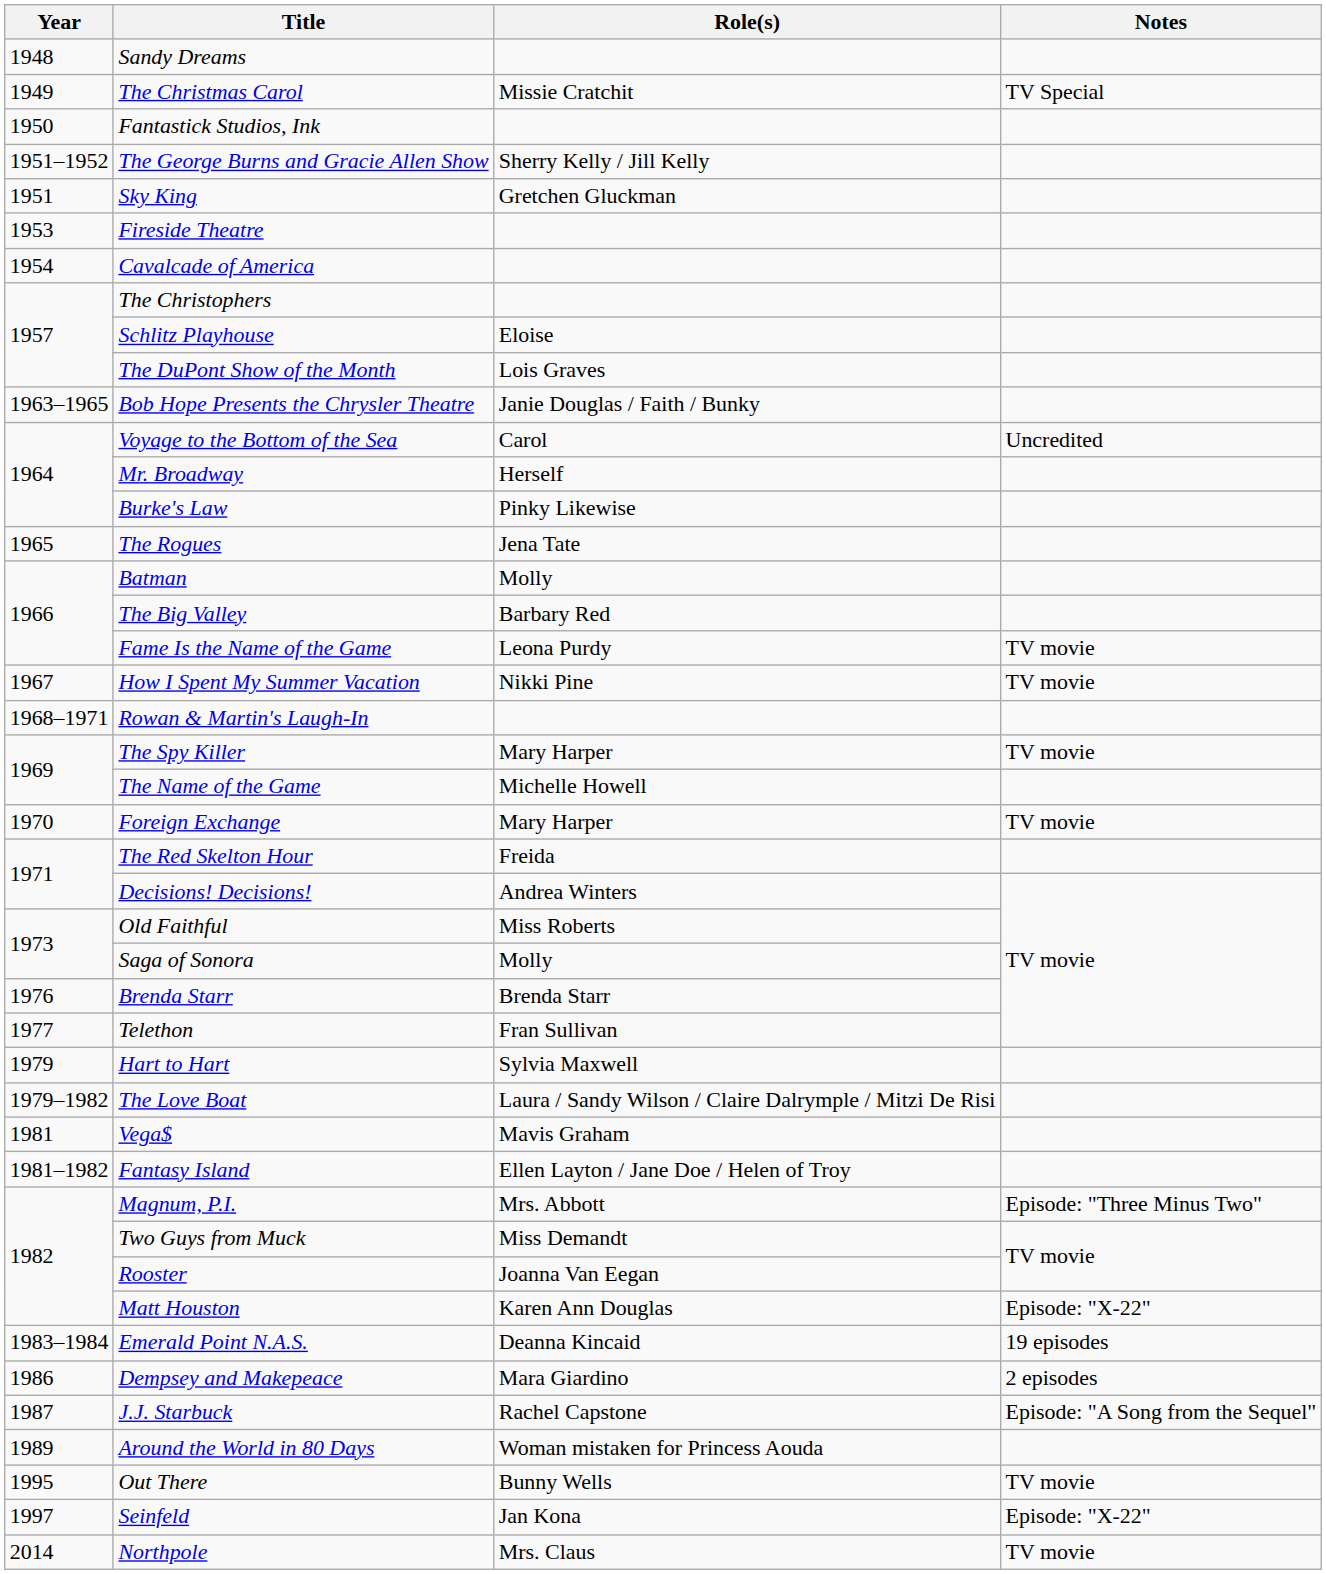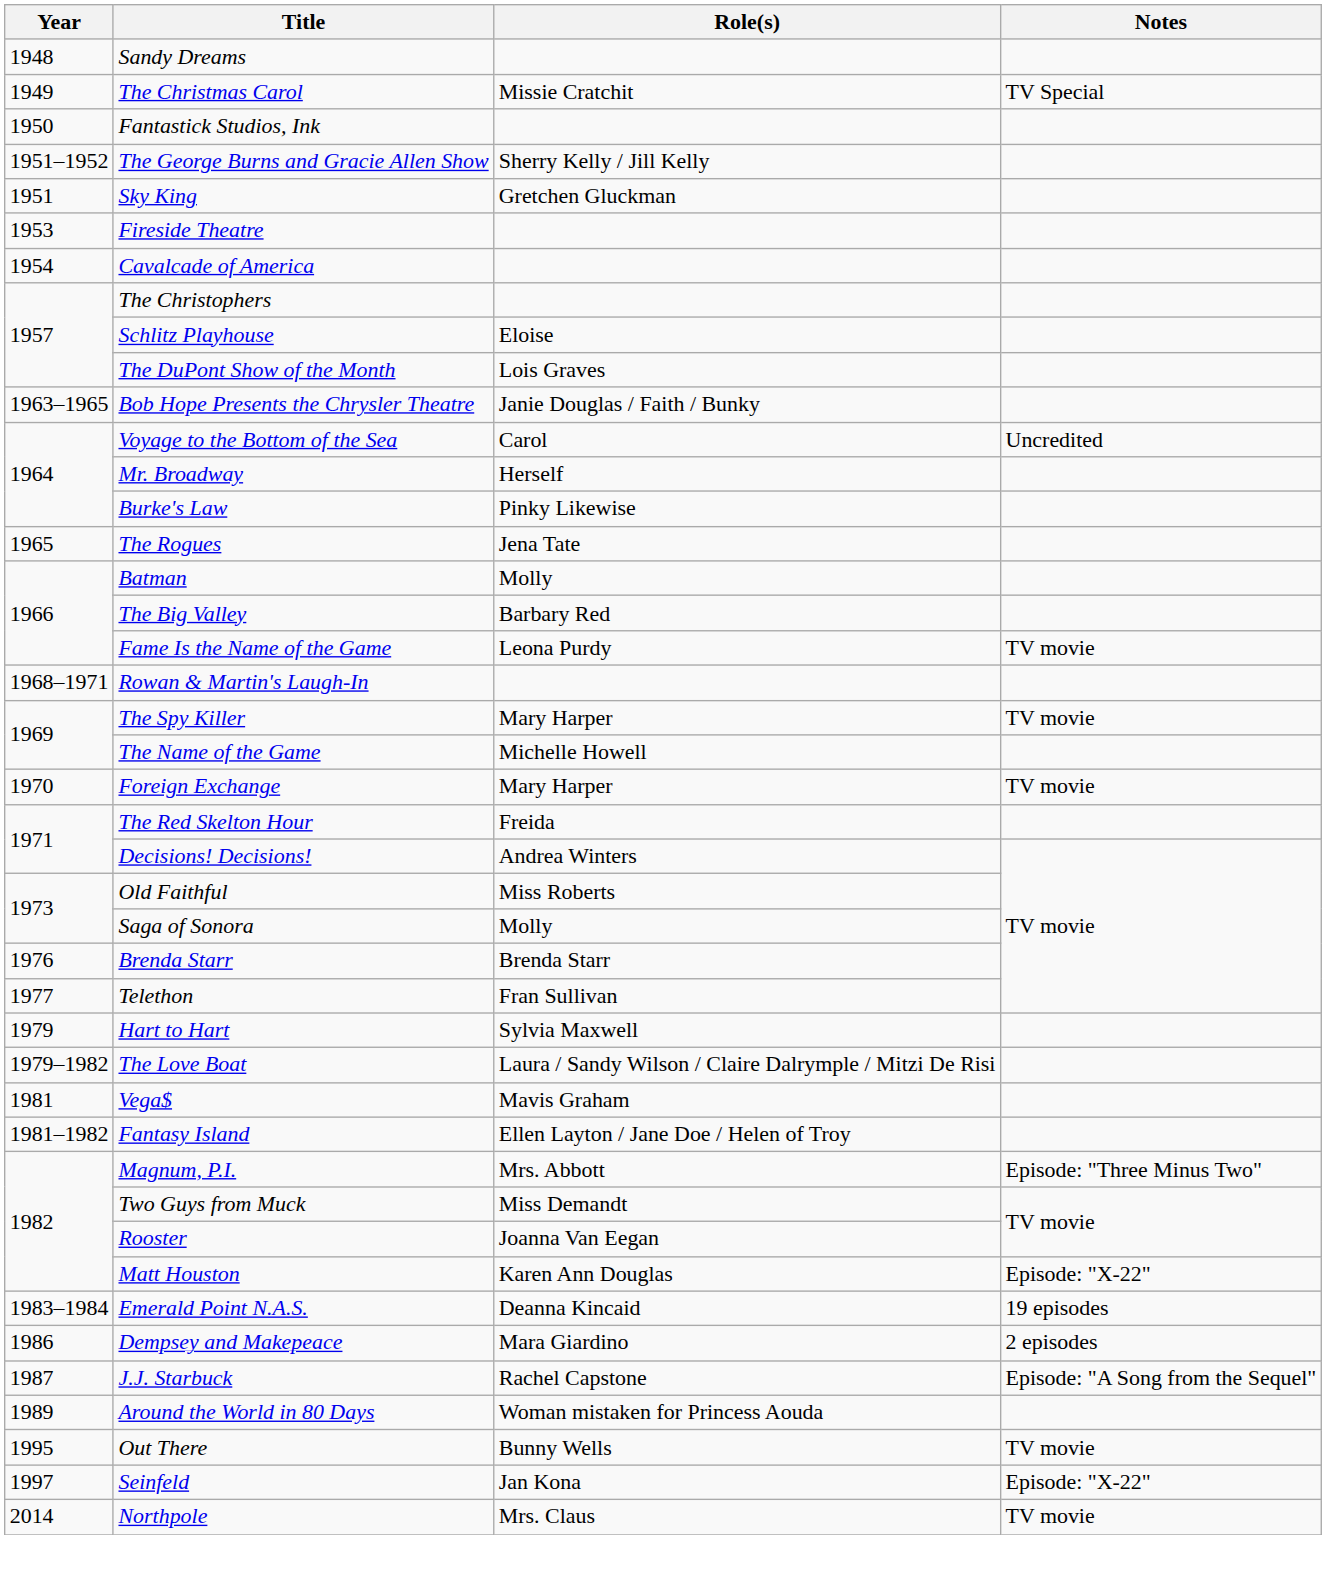- row: 1967 | How I Spent My Summer Vacation | Nikki Pine | TV movie
